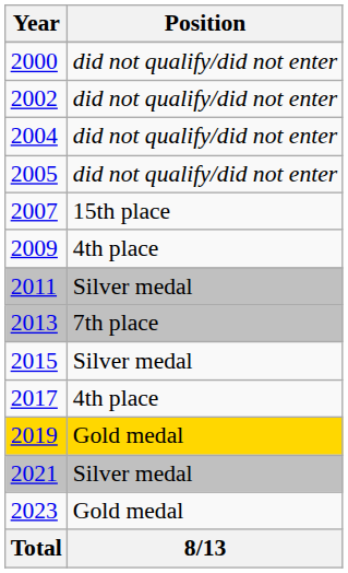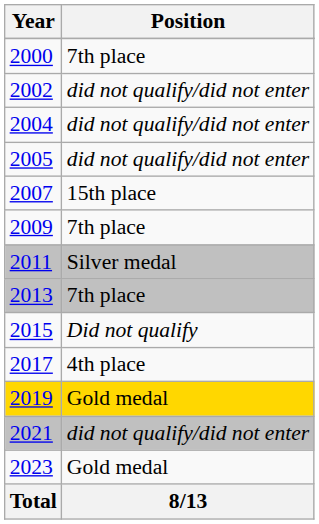2000 | Position: did not qualify/did not enter -> 7th place
2009 | Position: 4th place -> 7th place
2015 | Position: Silver medal -> Did not qualify
2021 | Position: Silver medal -> did not qualify/did not enter
